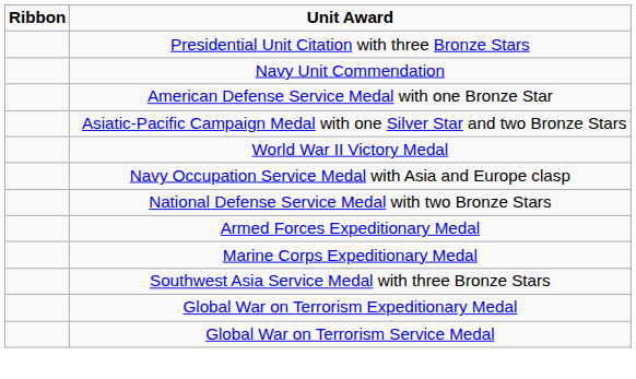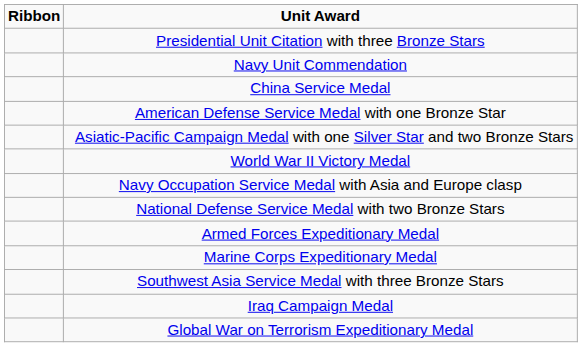+ row: China Service Medal
+ row: Iraq Campaign Medal
- row: Global War on Terrorism Service Medal
